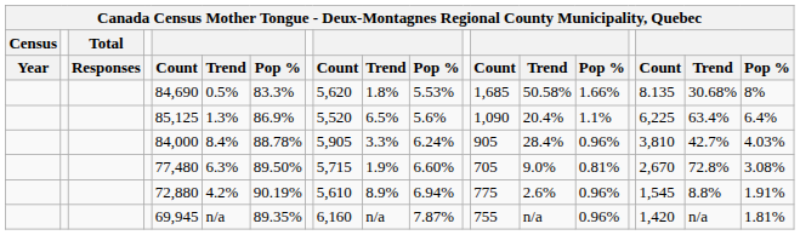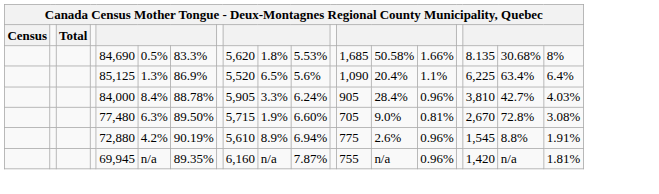- row: Year | Responses | Count | Trend | Pop % | Count | Trend | Pop % | Count | Trend | Pop % | Count | Trend | Pop %
